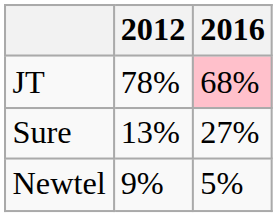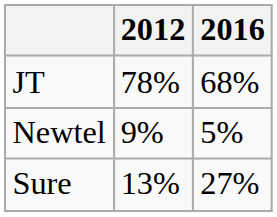JT | 2016: pink background -> no background
rows swapped: Sure <-> Newtel
